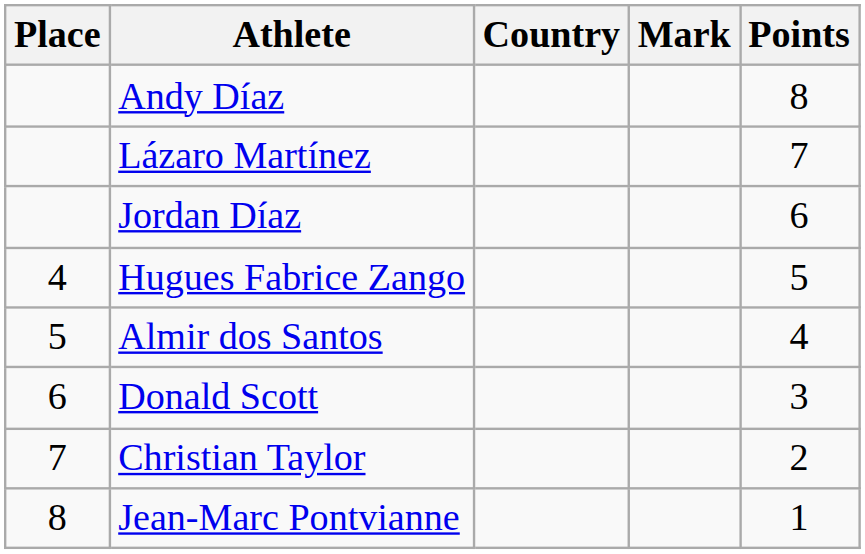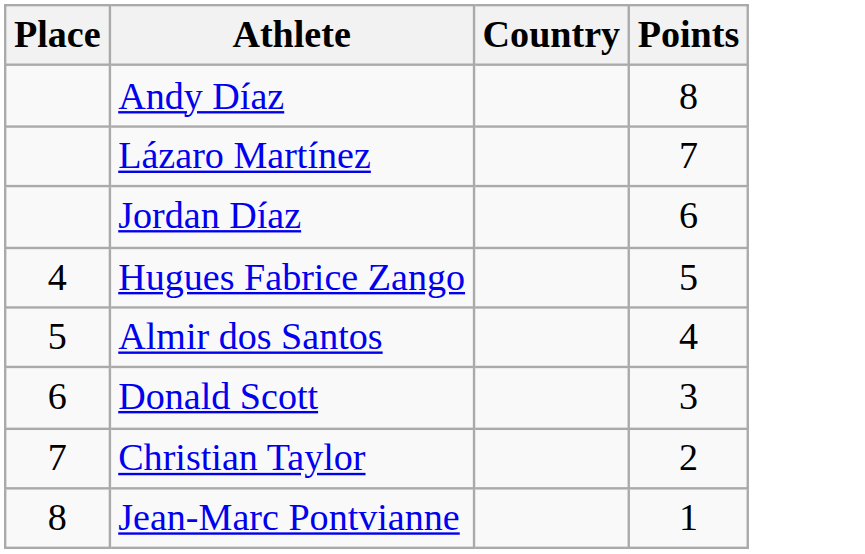- column: Mark
